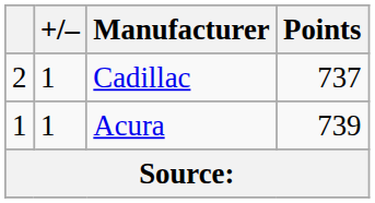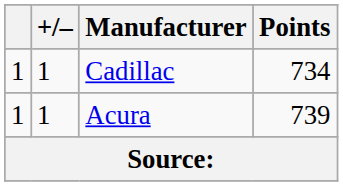Cadillac | column 1: 2 -> 1
Cadillac | Points: 737 -> 734
